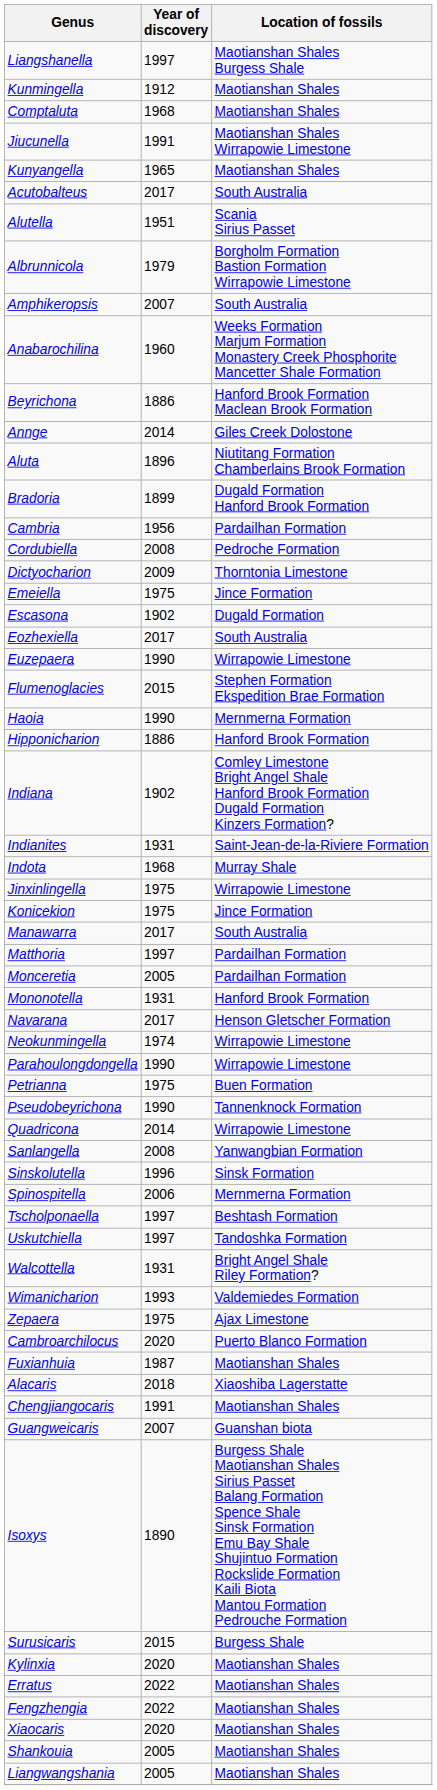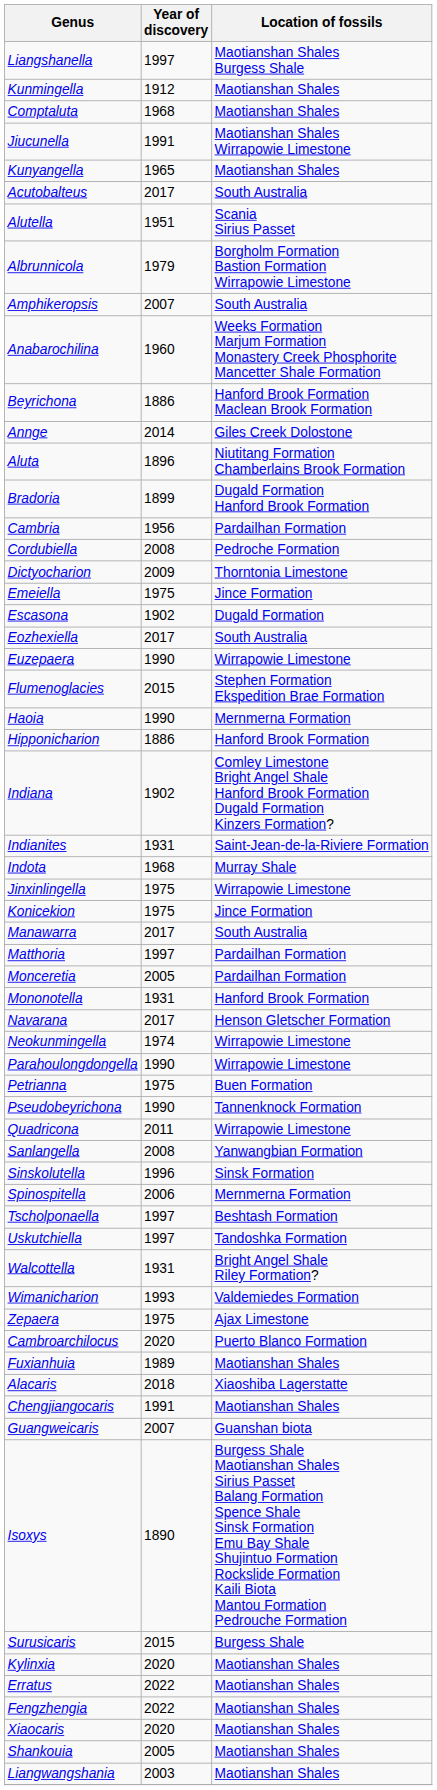Quadricona | Year of discovery: 2014 -> 2011
Fuxianhuia | Year of discovery: 1987 -> 1989
Liangwangshania | Year of discovery: 2005 -> 2003
